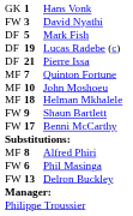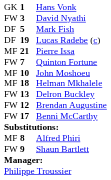Pierre Issa | column 1: DF -> MF
Quinton Fortune | column 1: MF -> FW
rows swapped: Shaun Bartlett <-> Delron Buckley
+ row: FW | 12 | Brendan Augustine
- row: FW | 6 | Phil Masinga
